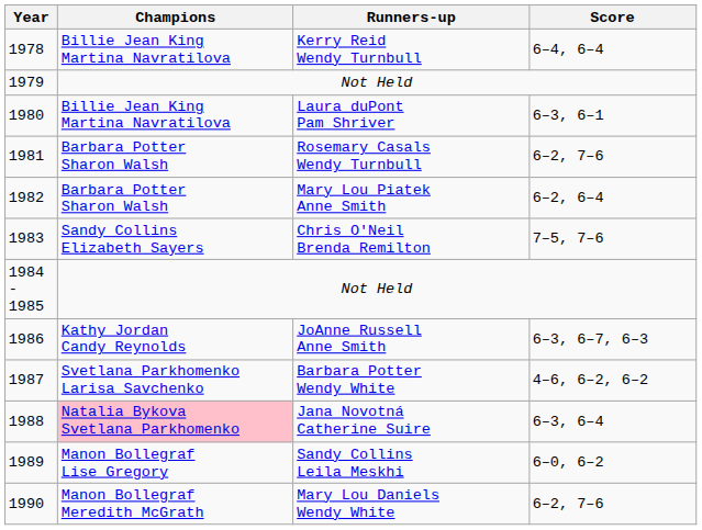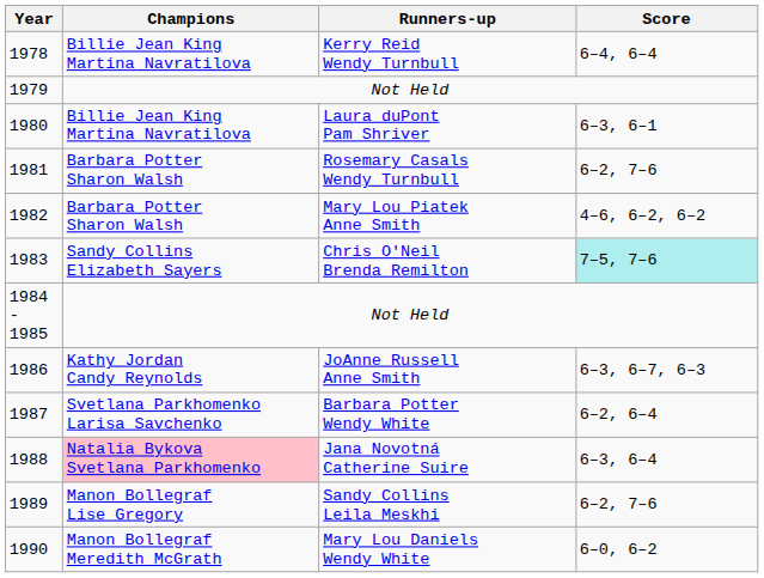Mary Lou Piatek Anne Smith | Score: 6–2, 6–4 -> 4–6, 6–2, 6–2
Chris O'Neil Brenda Remilton | Score: no background -> paleturquoise background
Barbara Potter Wendy White | Score: 4–6, 6–2, 6–2 -> 6–2, 6–4
Sandy Collins Leila Meskhi | Score: 6–0, 6–2 -> 6–2, 7–6
Mary Lou Daniels Wendy White | Score: 6–2, 7–6 -> 6–0, 6–2
